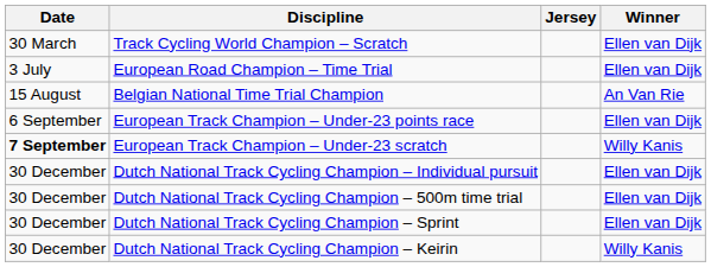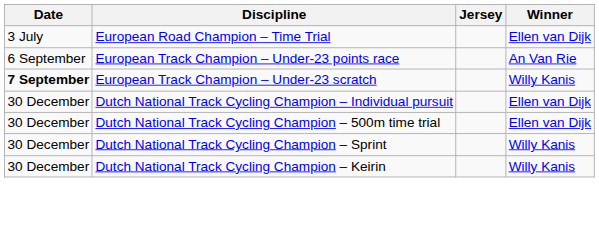- row: 30 March | Track Cycling World Champion – Scratch | Ellen van Dijk
- row: 15 August | Belgian National Time Trial Champion | An Van Rie
European Track Champion – Under-23 points race | Winner: Ellen van Dijk -> An Van Rie
Dutch National Track Cycling Champion – Sprint | Winner: Ellen van Dijk -> Willy Kanis
